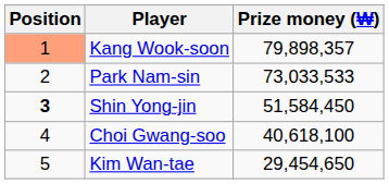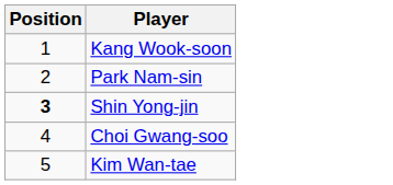- column: Prize money (₩) | 79,898,357 | 73,033,533 | 51,584,450 | 40,618,100 | 29,454,650
Kang Wook-soon | Position: lightsalmon background -> no background
